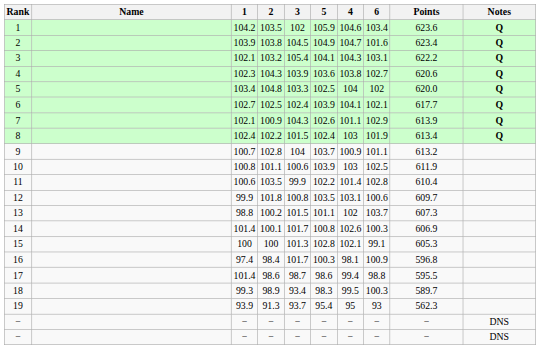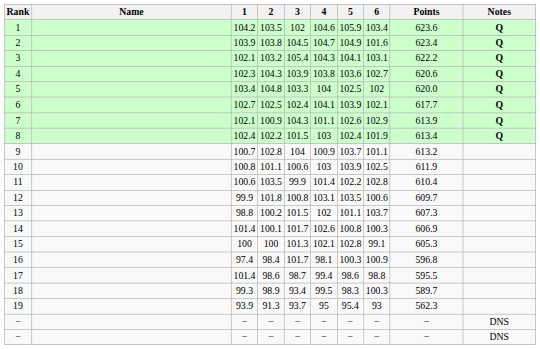columns swapped: 4 <-> 5
